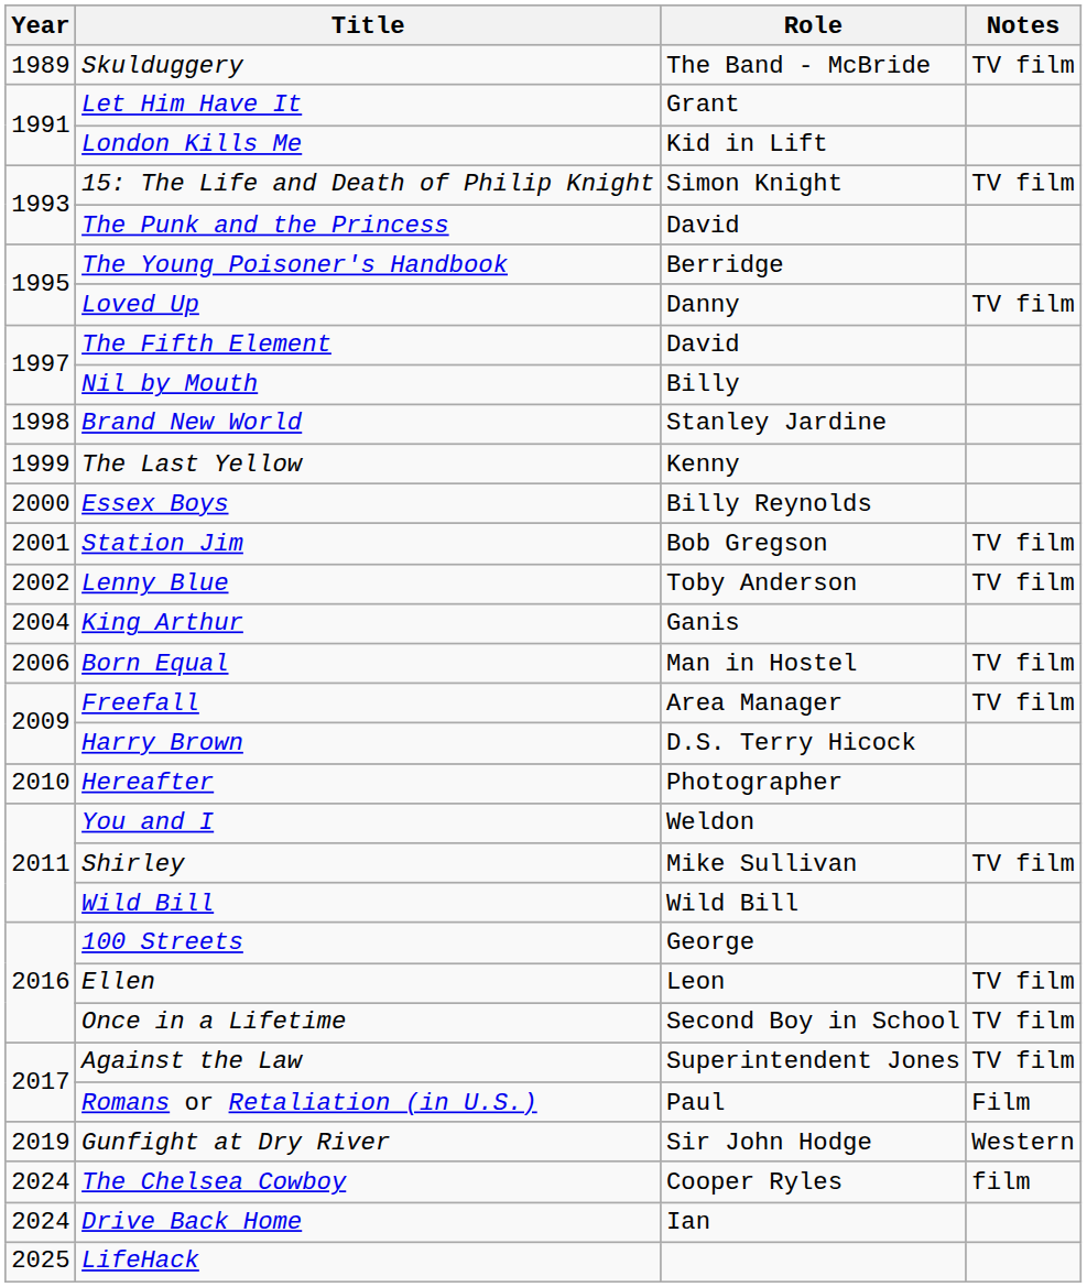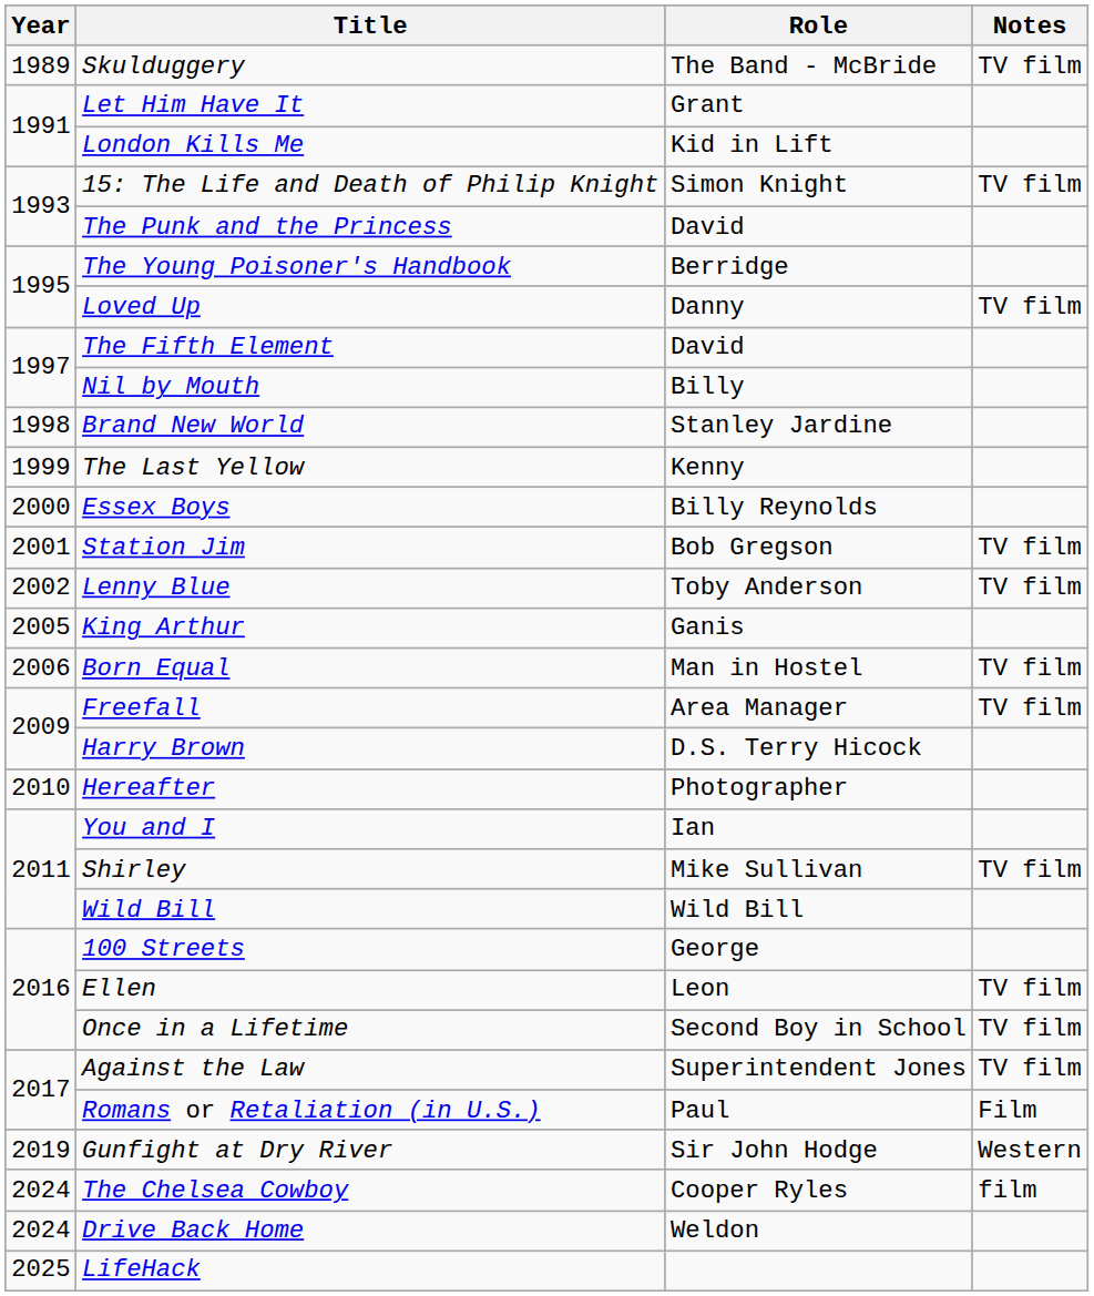King Arthur | Year: 2004 -> 2005
You and I | Role: Weldon -> Ian
Drive Back Home | Role: Ian -> Weldon
